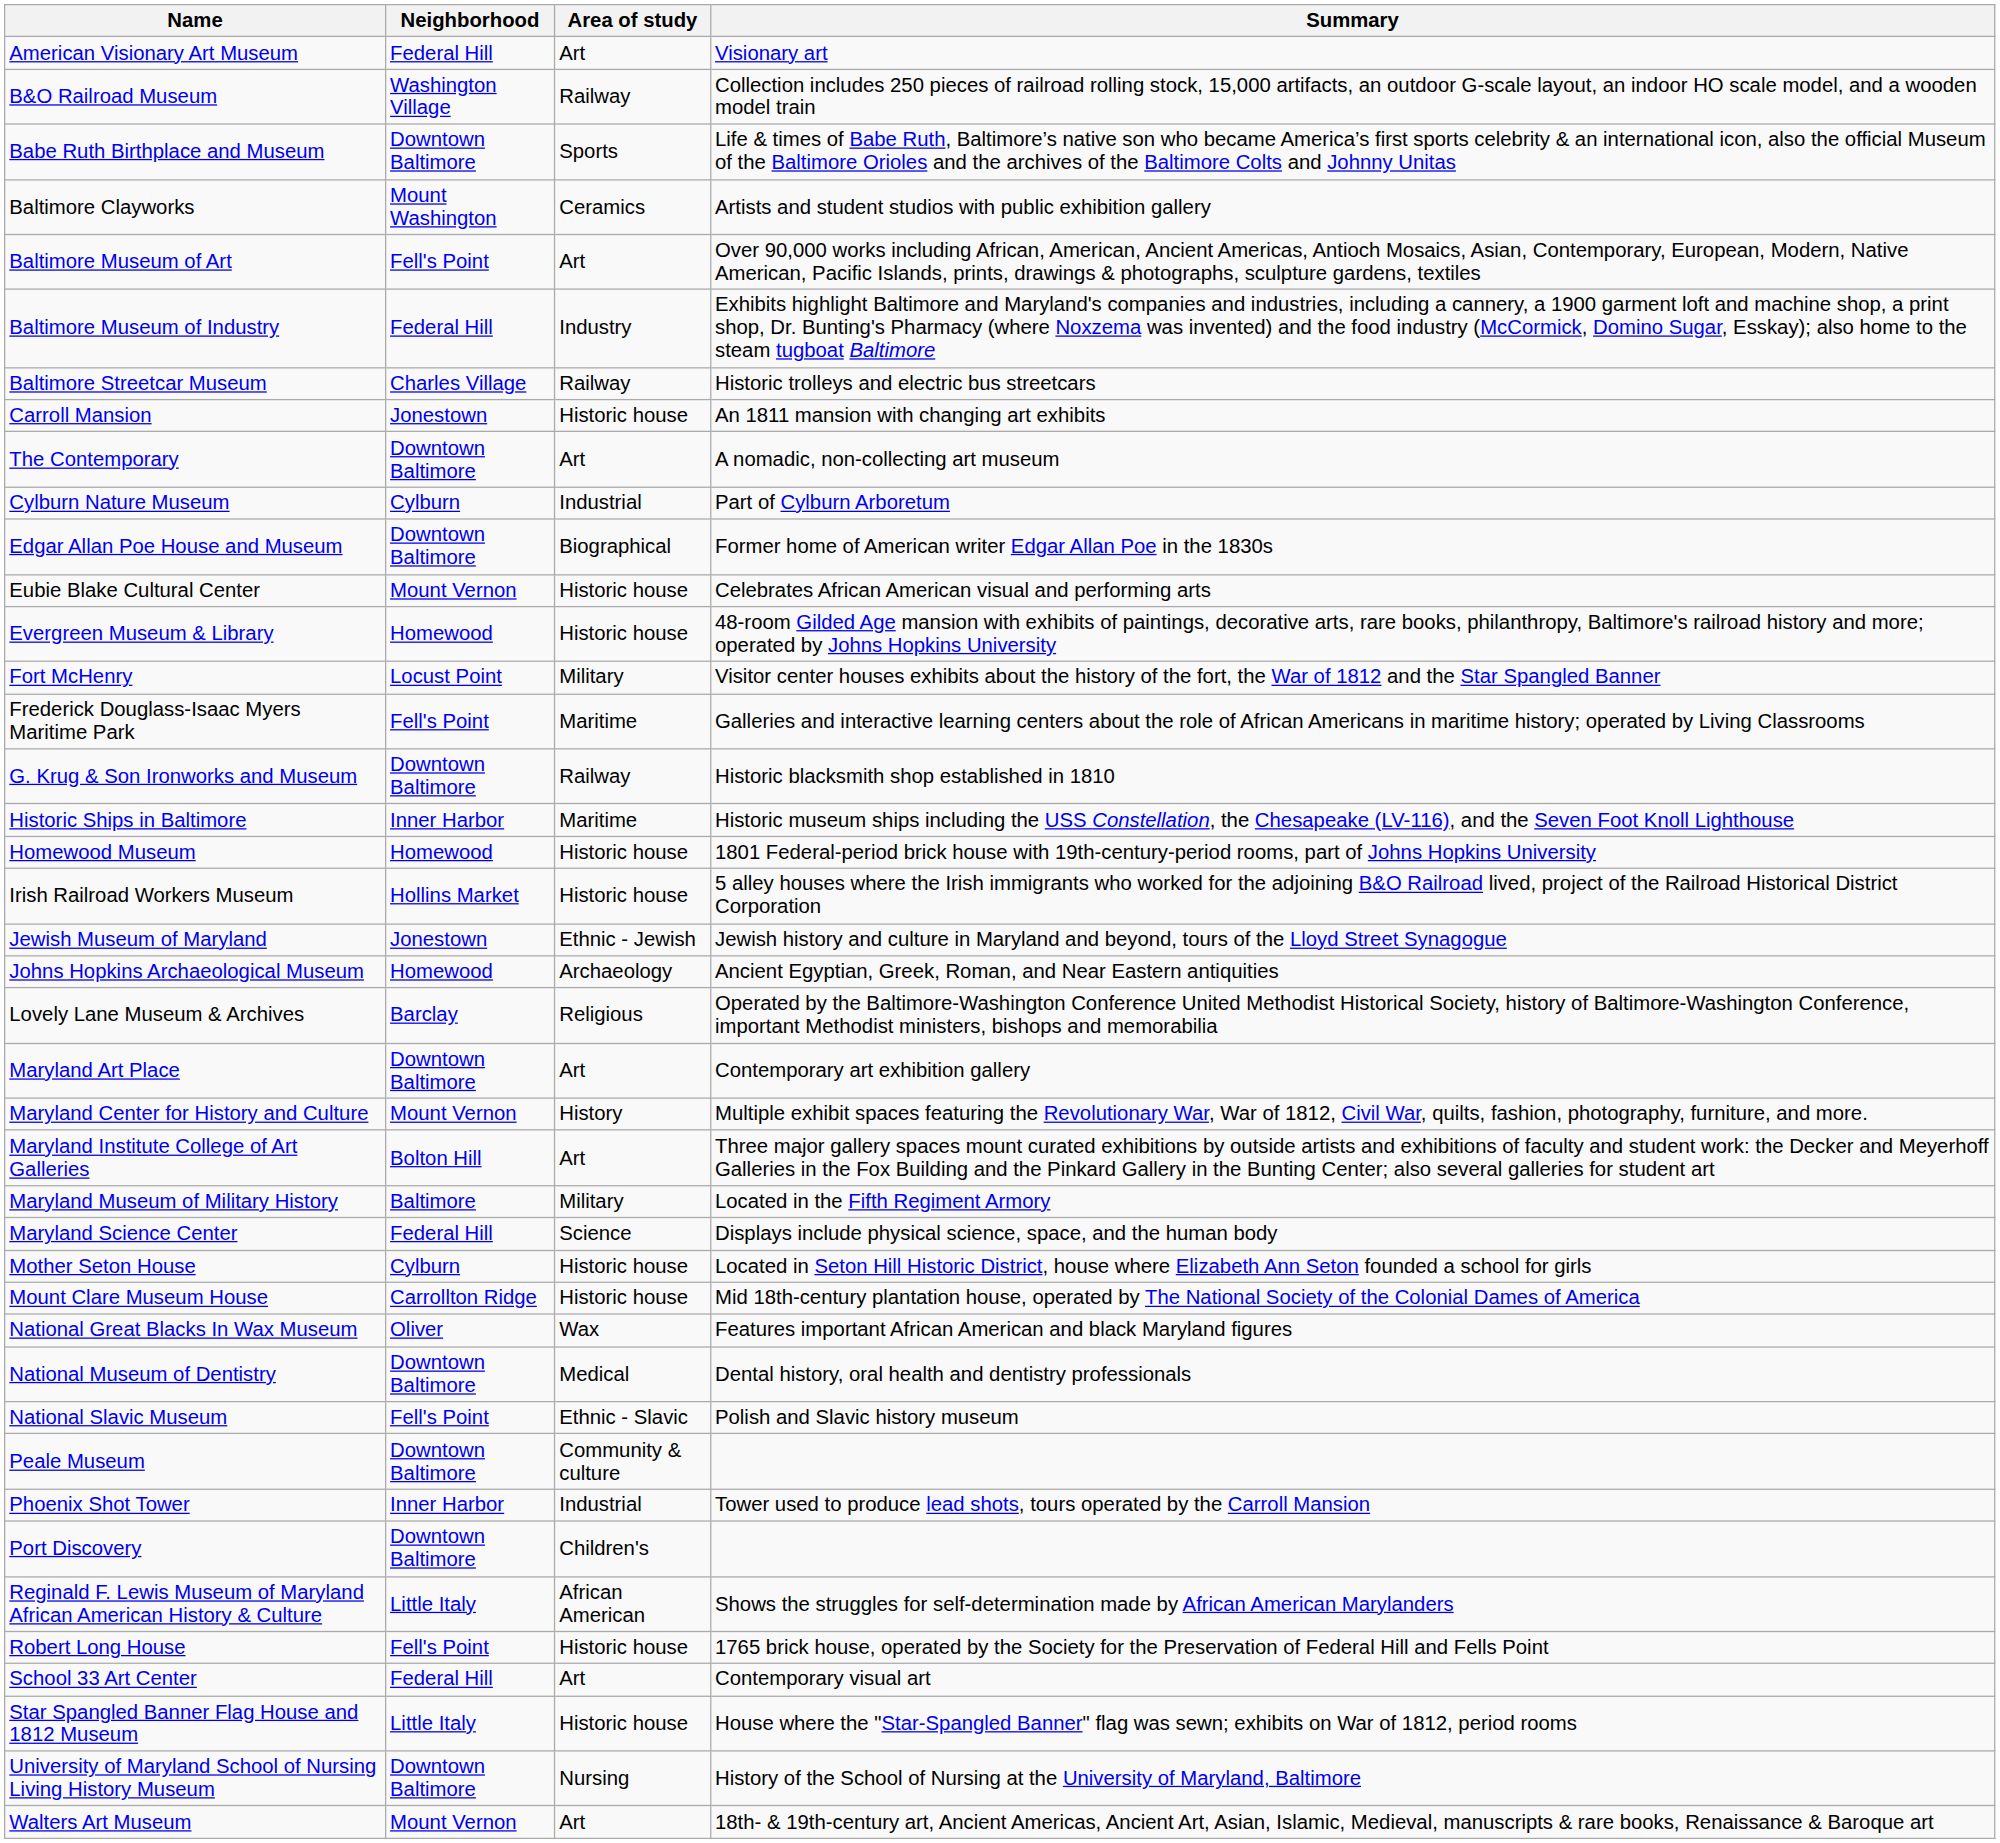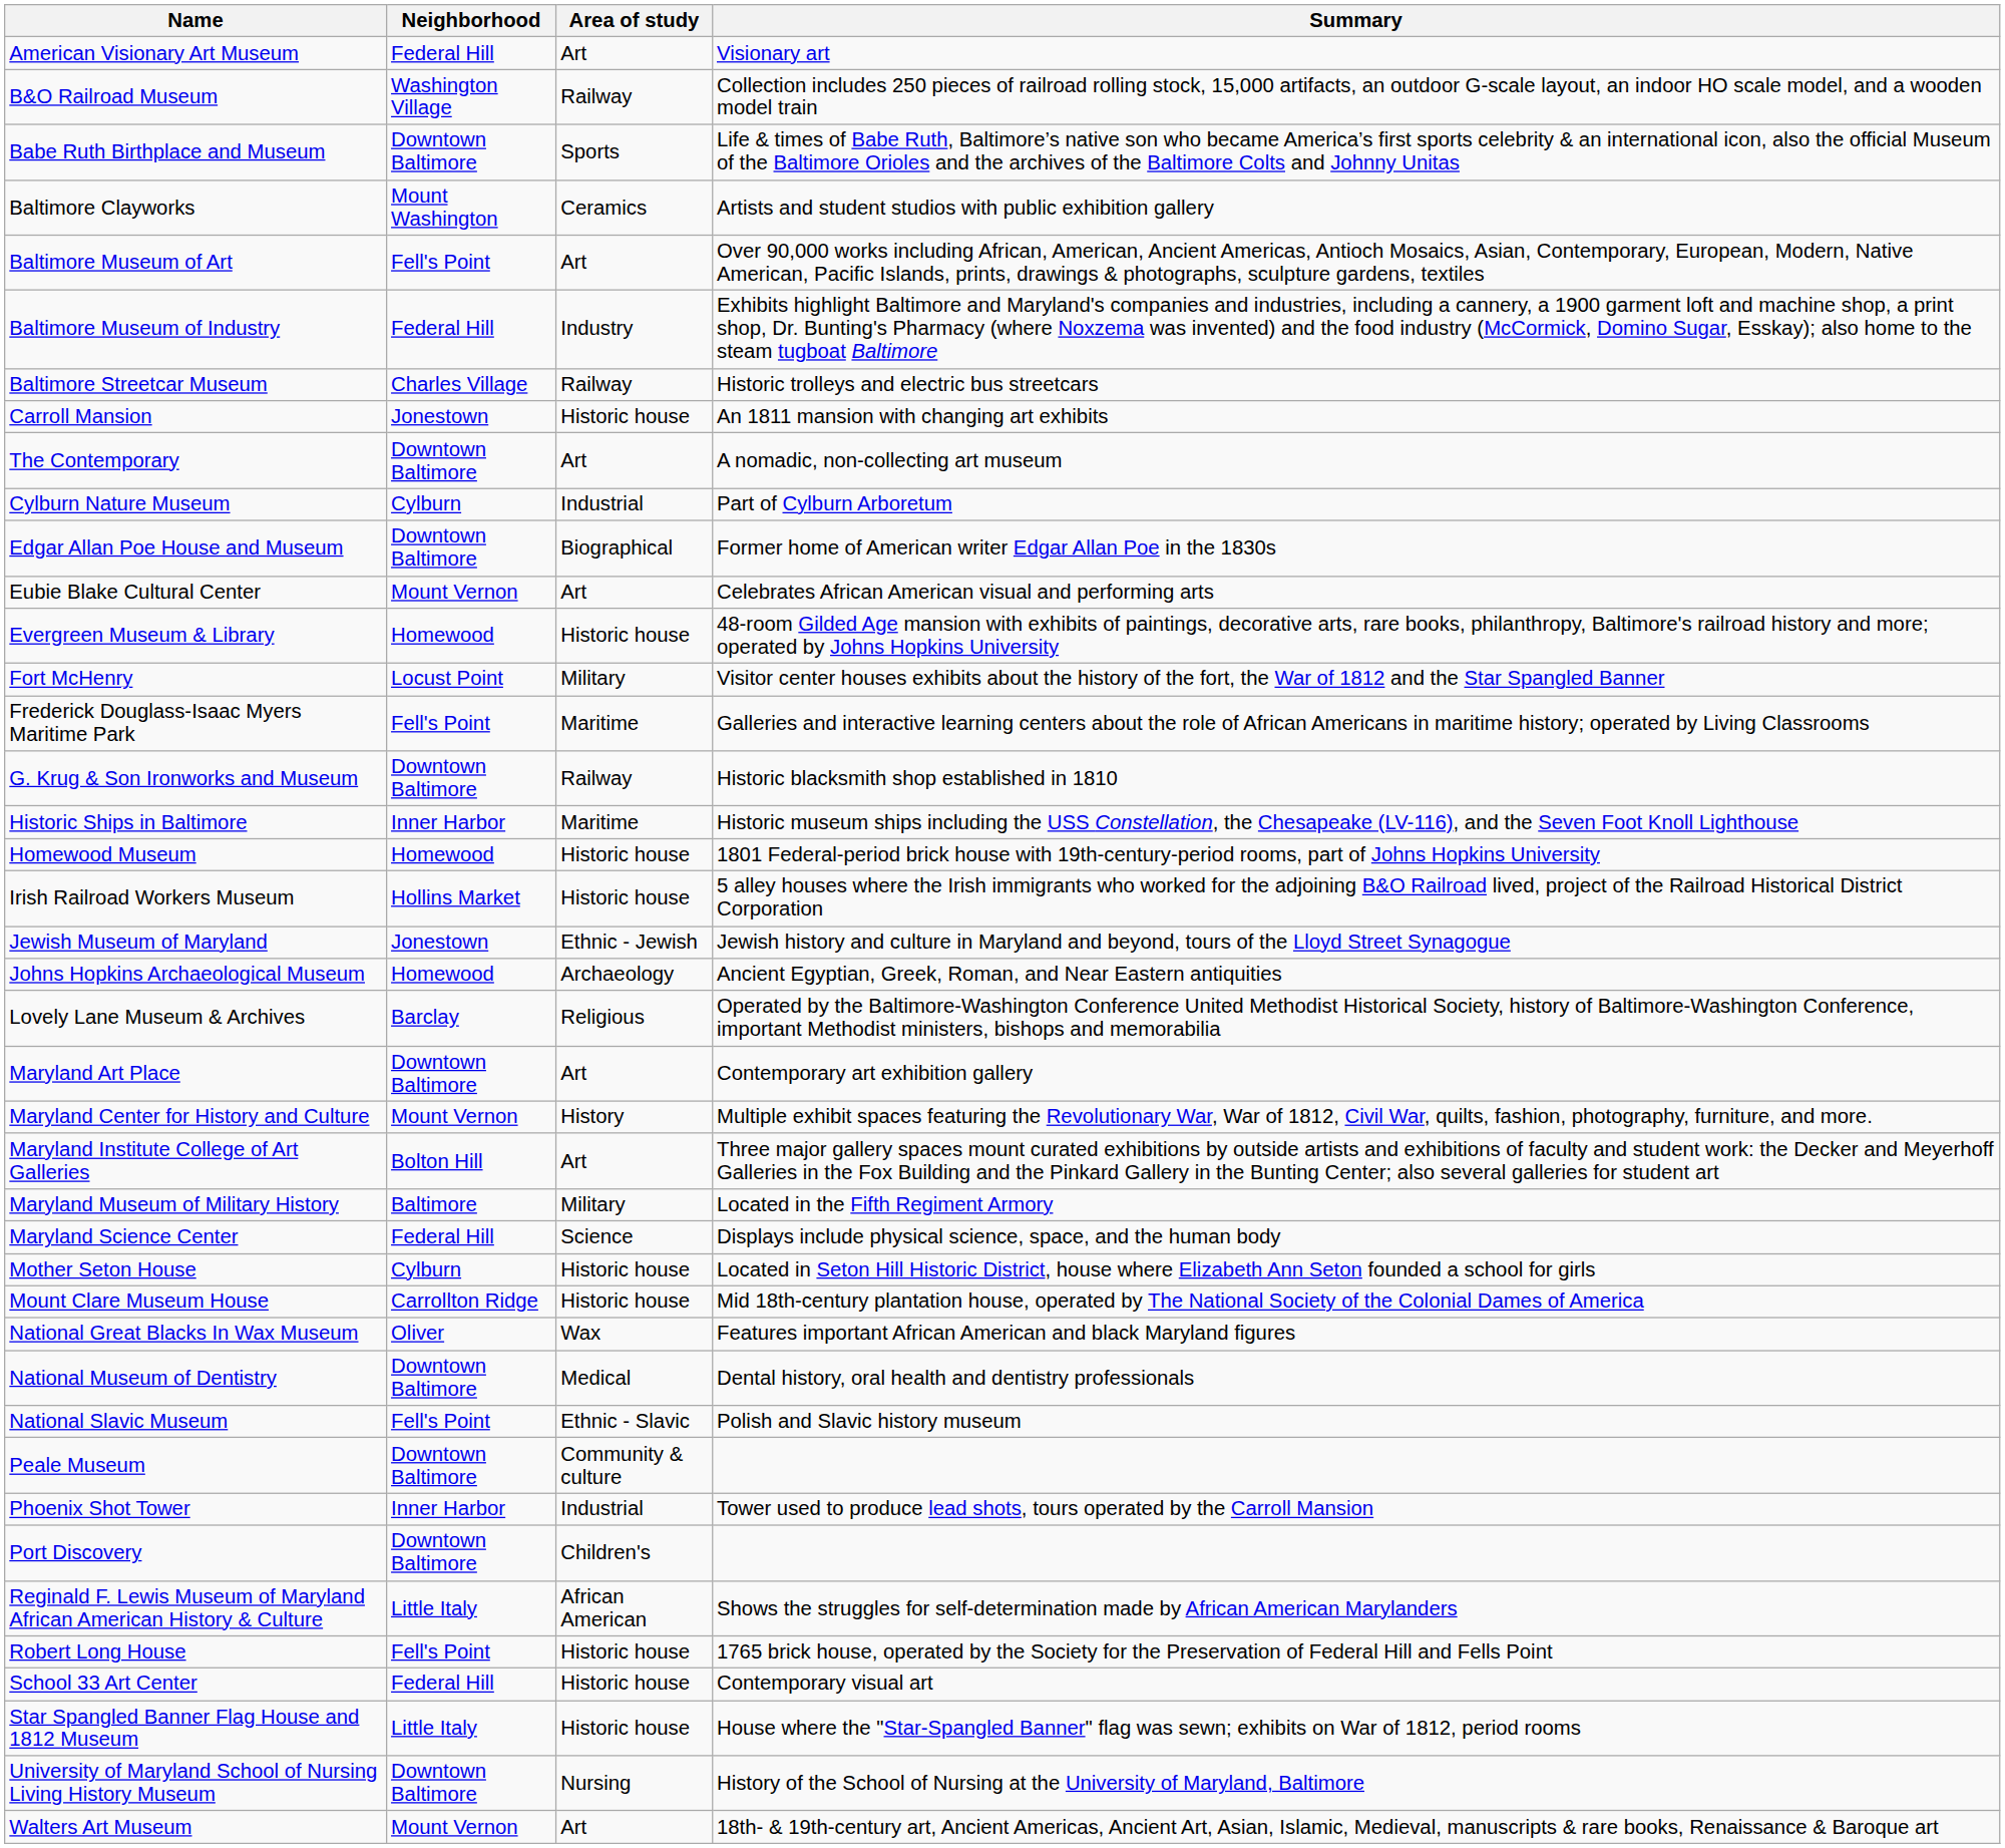Eubie Blake Cultural Center | Area of study: Historic house -> Art
School 33 Art Center | Area of study: Art -> Historic house
